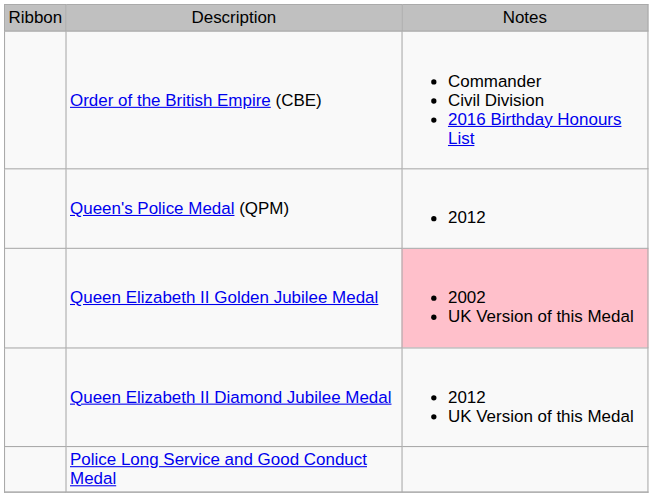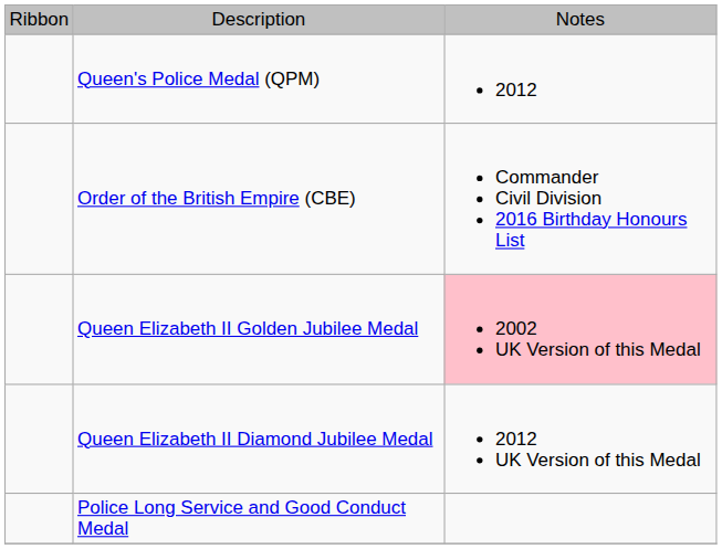rows swapped: Order of the British Empire (CBE) <-> Queen's Police Medal (QPM)
